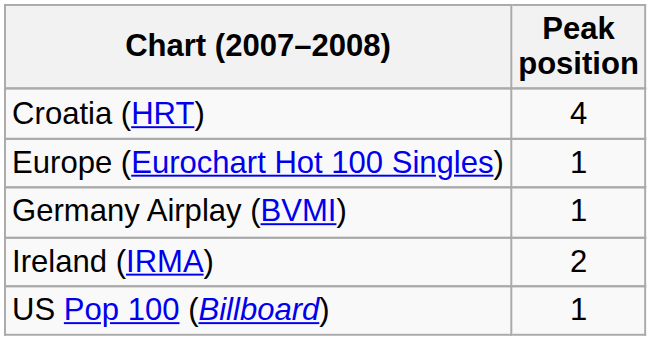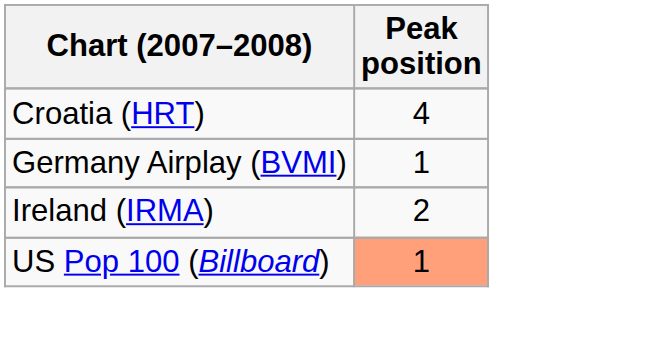- row: Europe (Eurochart Hot 100 Singles) | 1
US Pop 100 (Billboard) | Peak position: no background -> lightsalmon background
